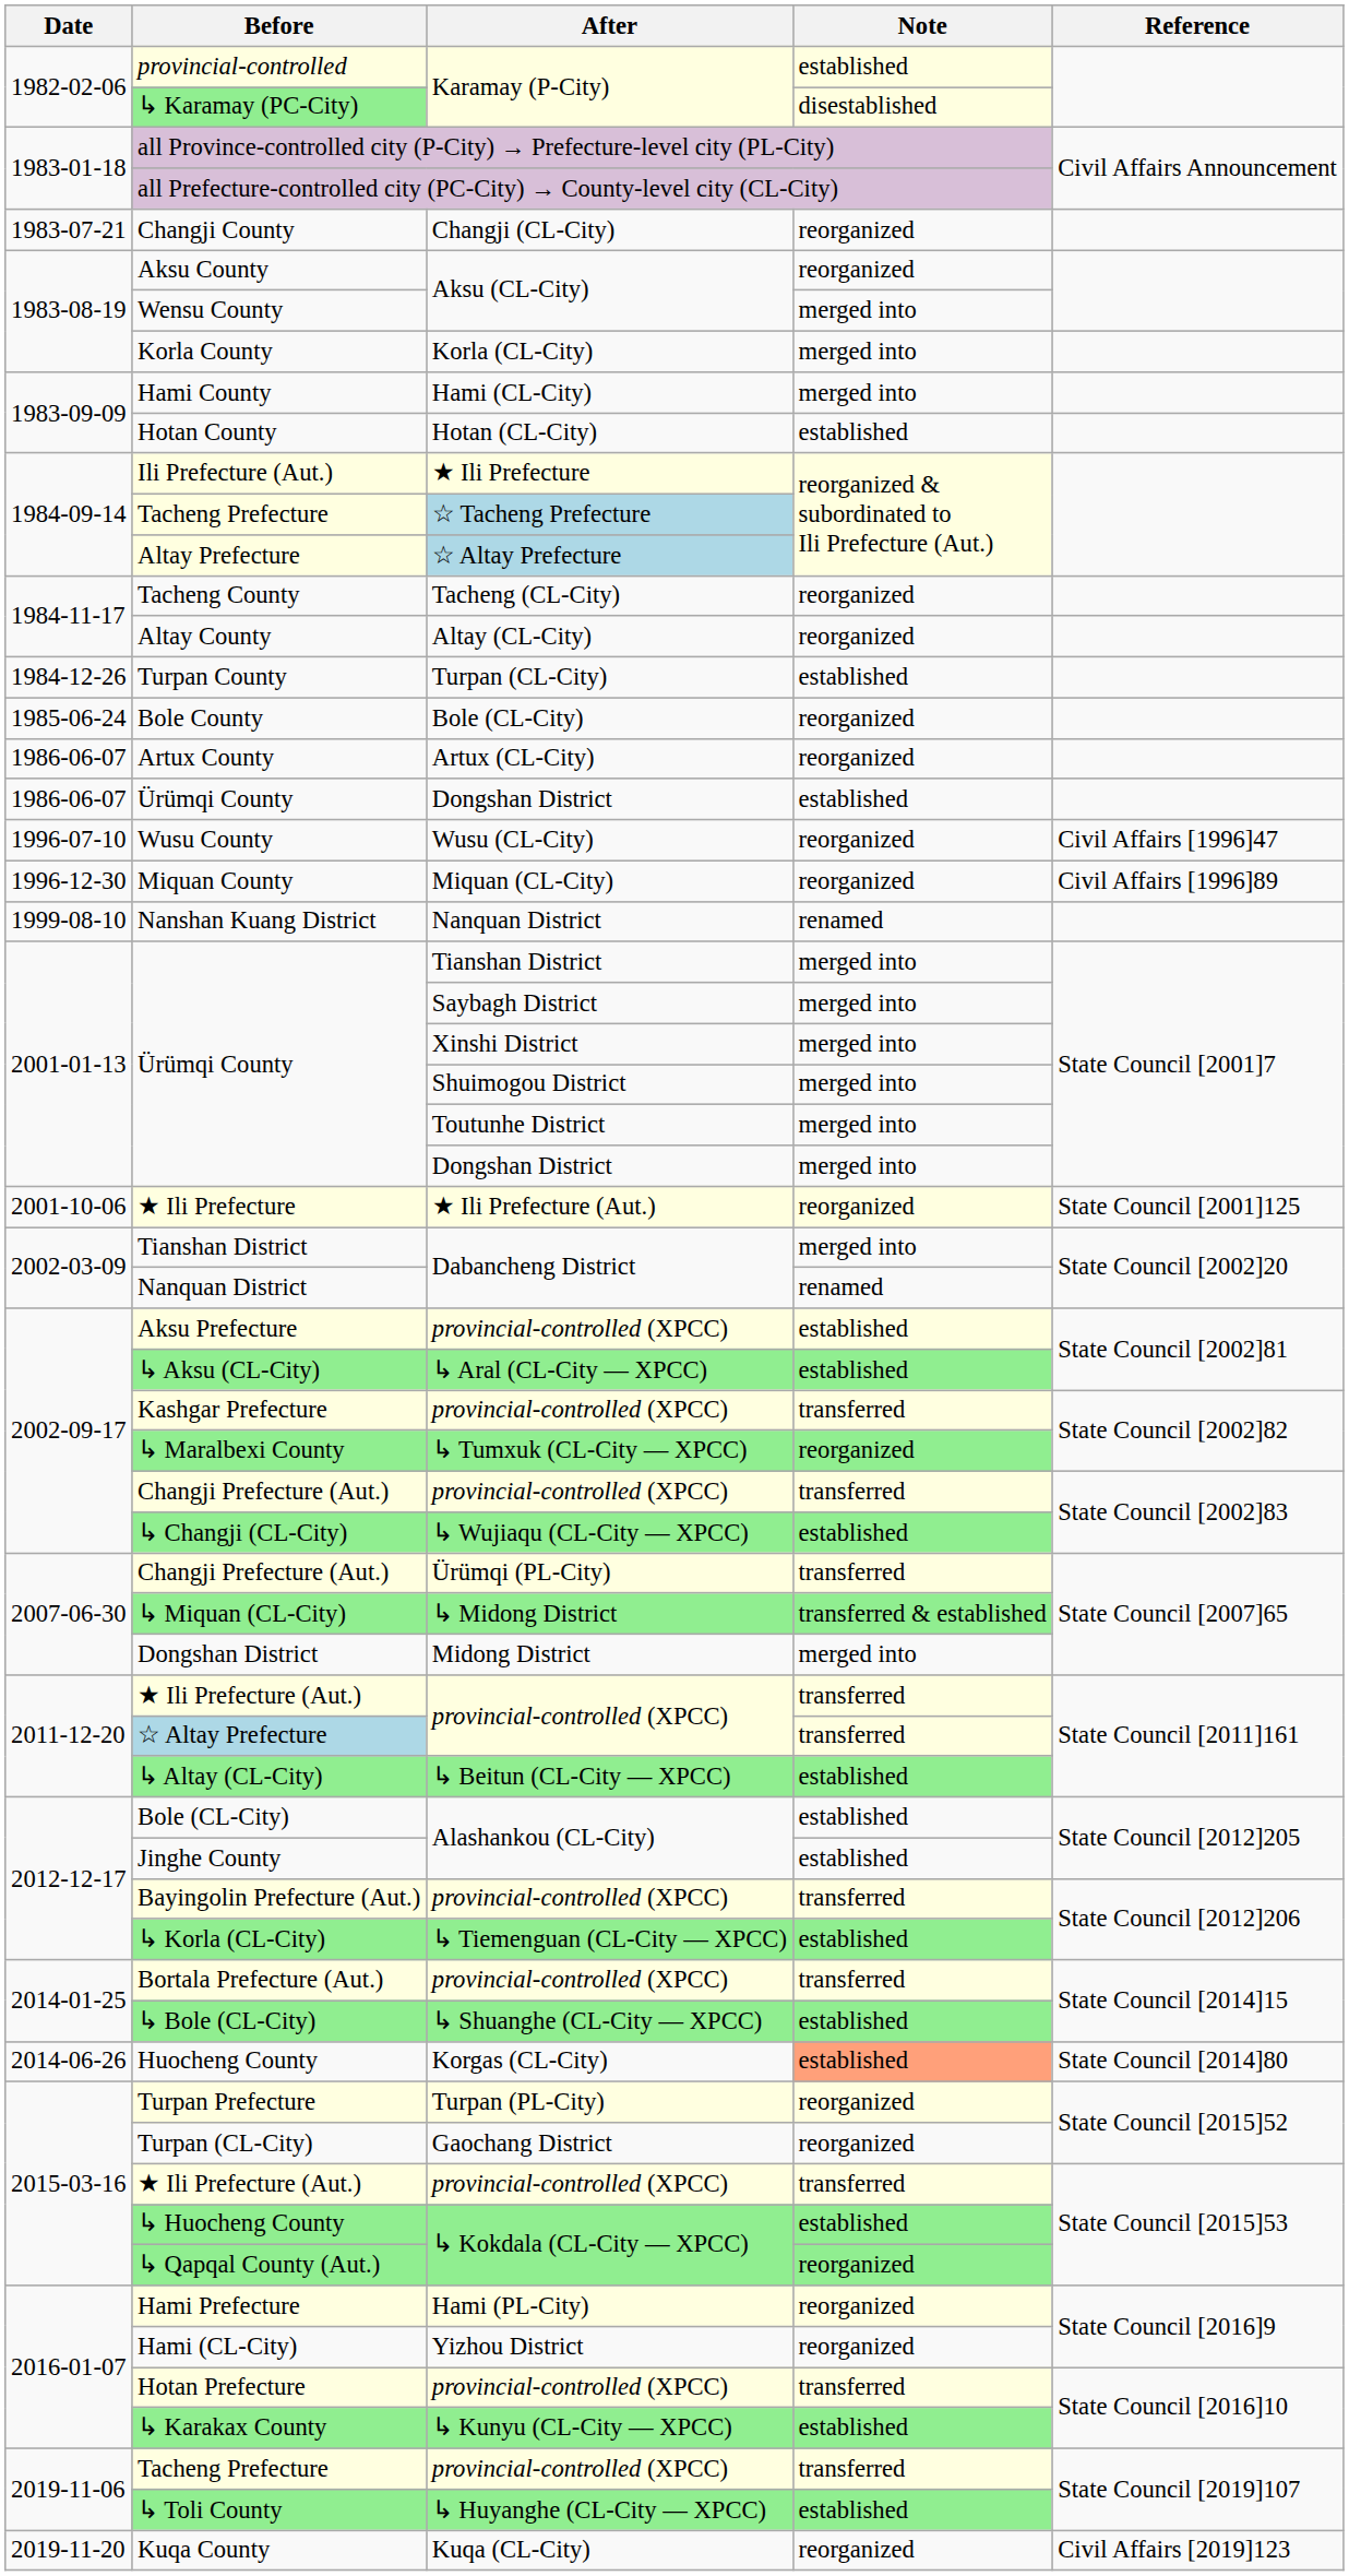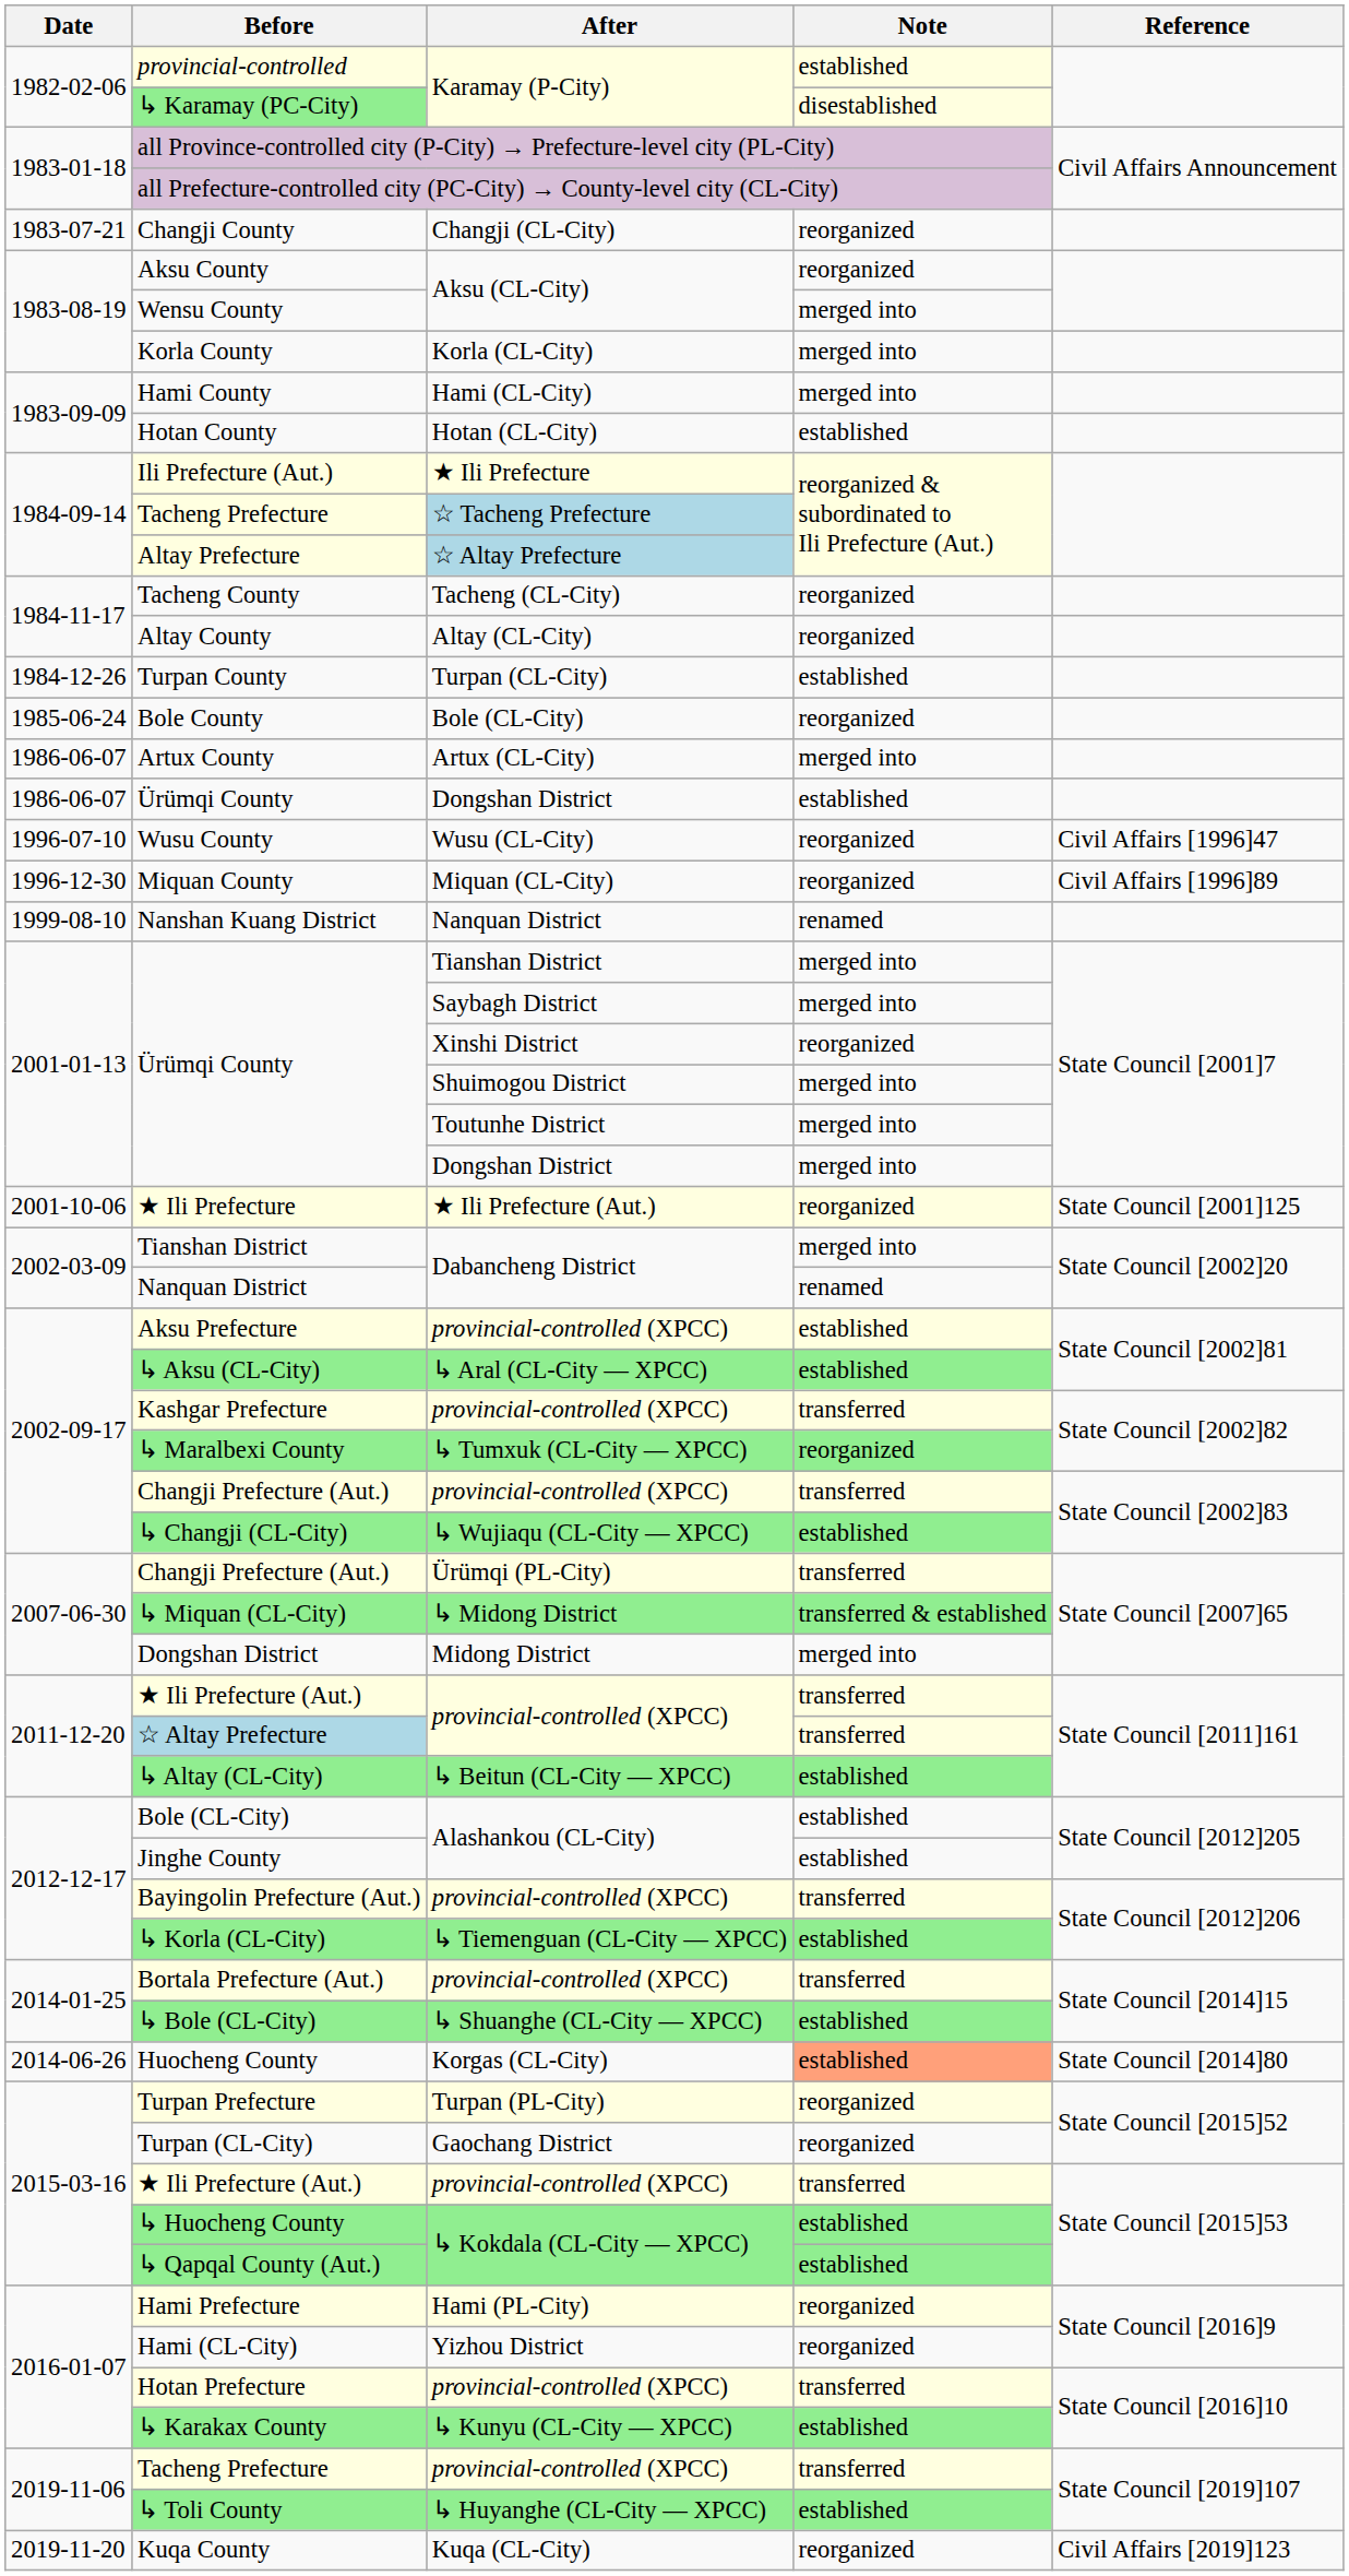Artux County | Note: reorganized -> merged into
Ürümqi County / Xinshi District | Note: merged into -> reorganized
↳ Qapqal County (Aut.) | Note: reorganized -> established
